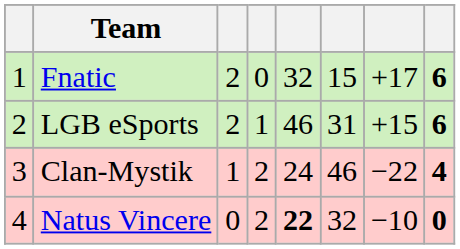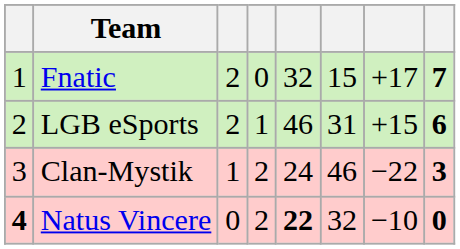Fnatic | column 8: 6 -> 7
Clan-Mystik | column 8: 4 -> 3
Natus Vincere | column 1: normal -> bold
